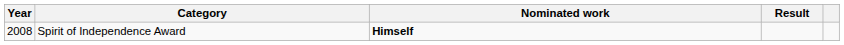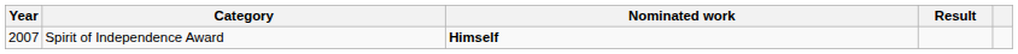Spirit of Independence Award | Year: 2008 -> 2007
